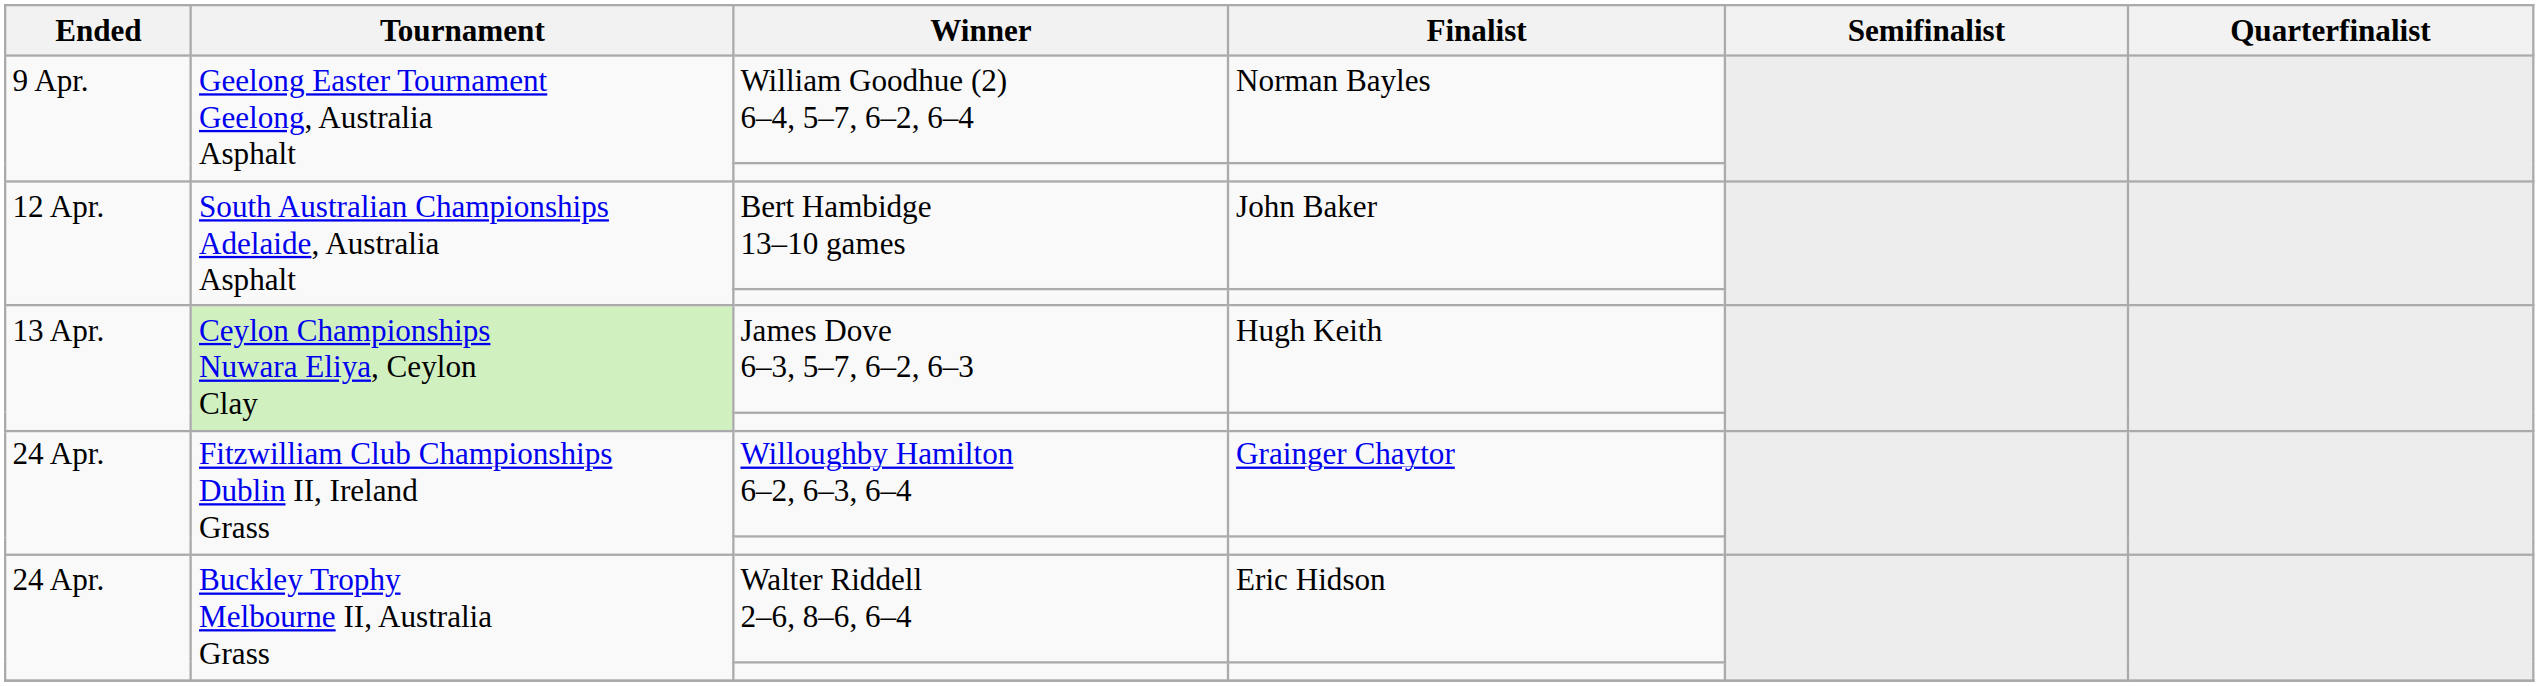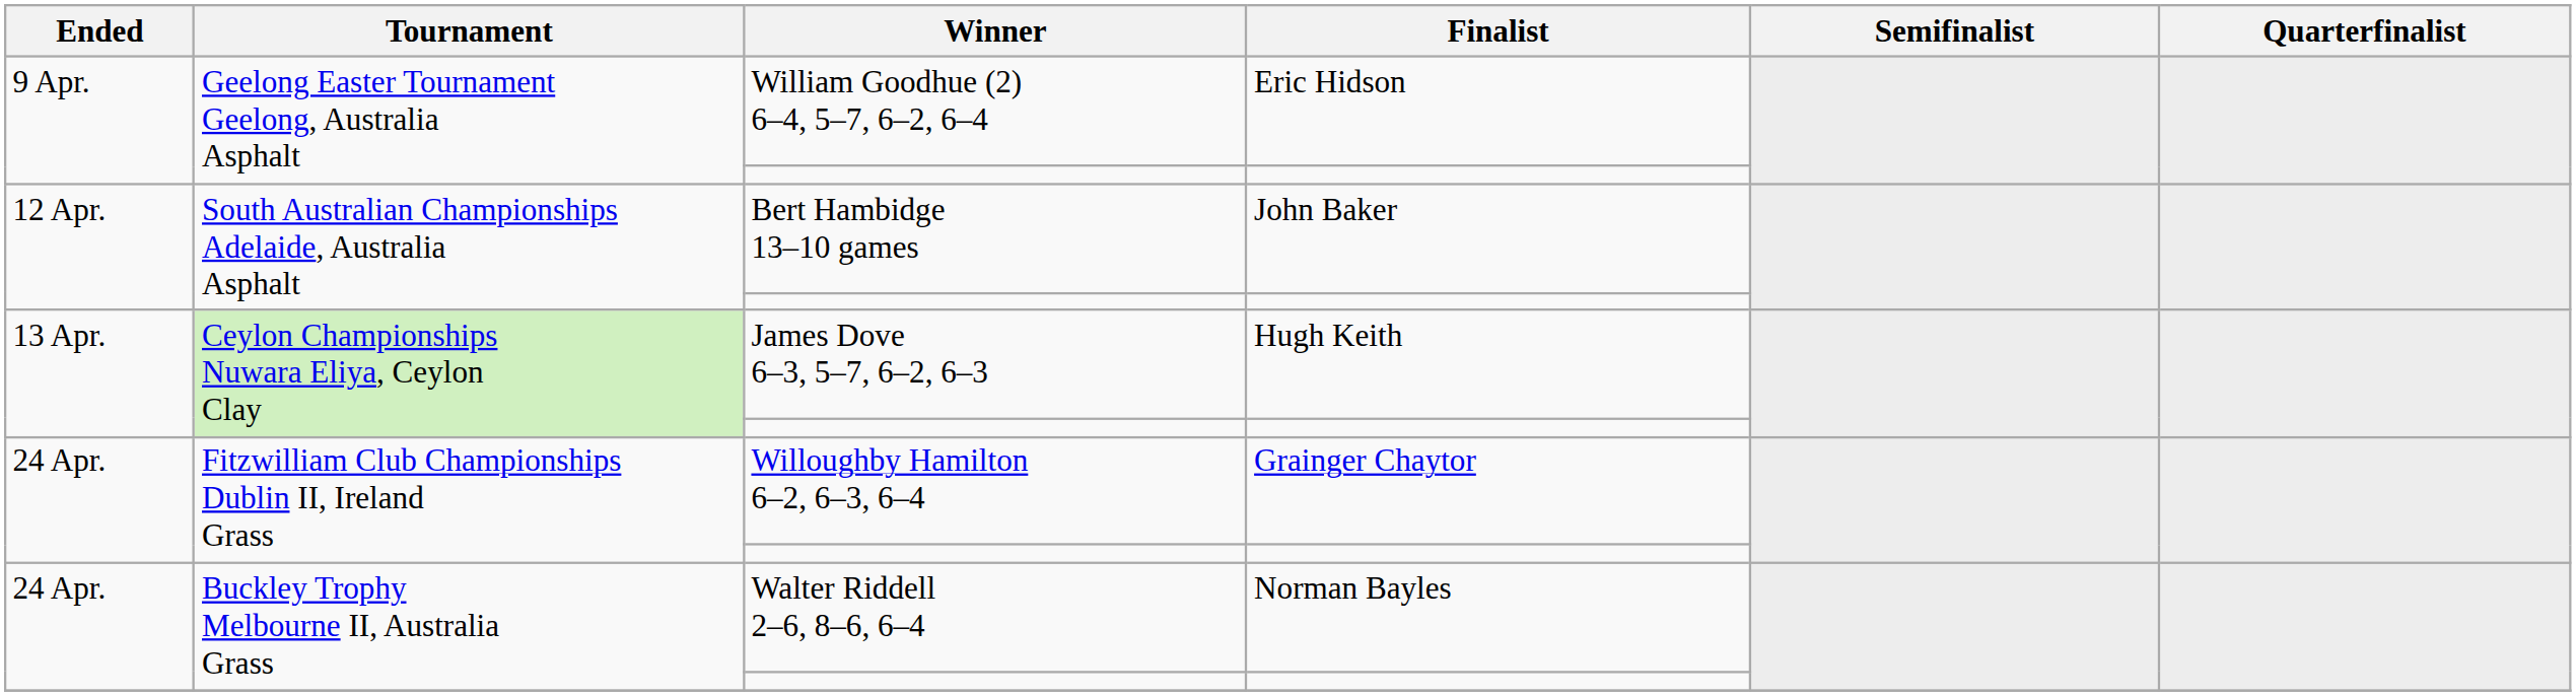William Goodhue (2) 6–4, 5–7, 6–2, 6–4 | Finalist: Norman Bayles -> Eric Hidson
Walter Riddell 2–6, 8–6, 6–4 | Finalist: Eric Hidson -> Norman Bayles
